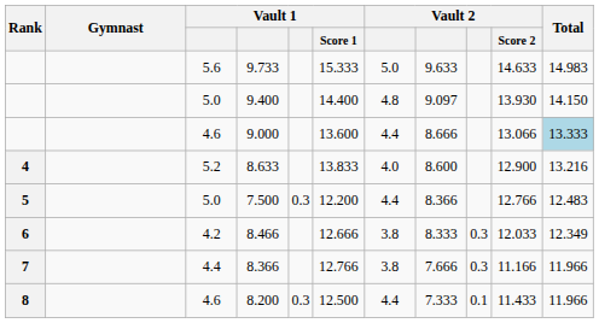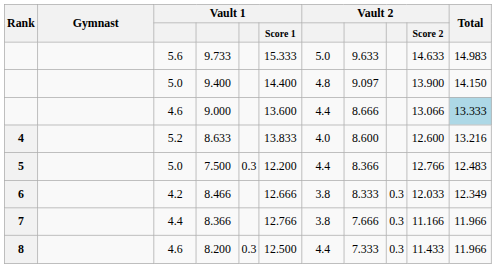9.400 | Vault 2 / Score 2: 13.930 -> 13.900
8.633 | Vault 2 / Score 2: 12.900 -> 12.600
8.200 | column 9: 0.1 -> 0.3
